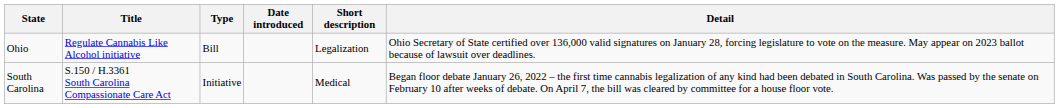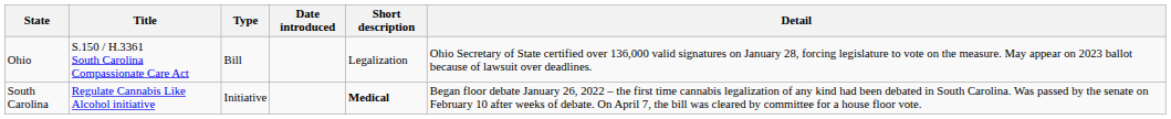Ohio | Title: Regulate Cannabis Like Alcohol initiative -> S.150 / H.3361 South Carolina Compassionate Care Act
South Carolina | Title: S.150 / H.3361 South Carolina Compassionate Care Act -> Regulate Cannabis Like Alcohol initiative
South Carolina | Short description: normal -> bold
